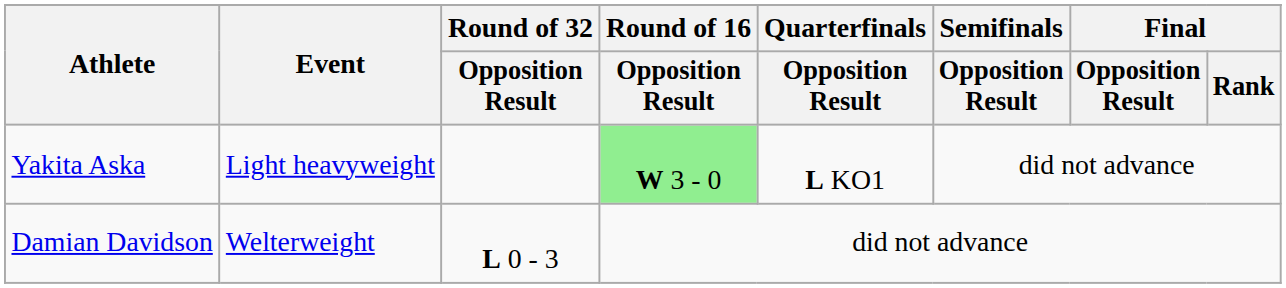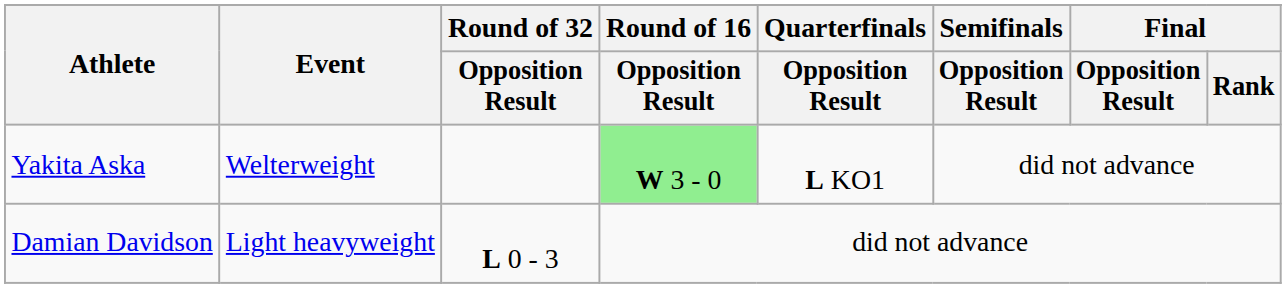Yakita Aska | Event: Light heavyweight -> Welterweight
Damian Davidson | Event: Welterweight -> Light heavyweight
